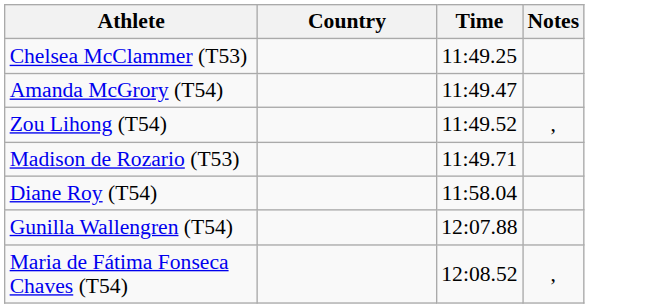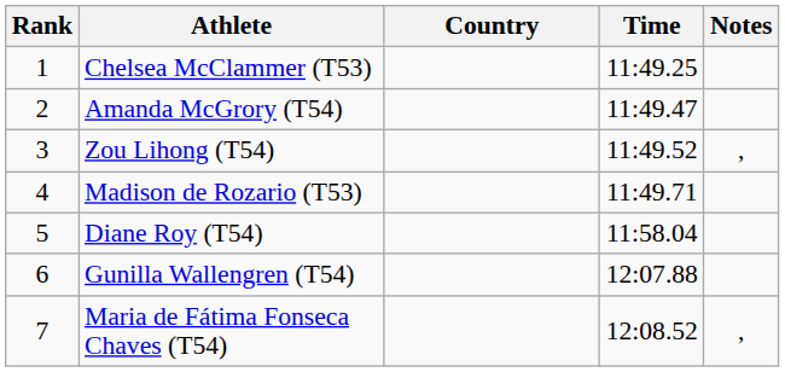+ column: Rank | 1 | 2 | 3 | 4 | 5 | 6 | 7
